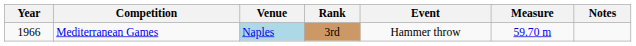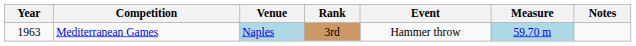Mediterranean Games | Year: 1966 -> 1963
Mediterranean Games | Measure: no background -> lightblue background
